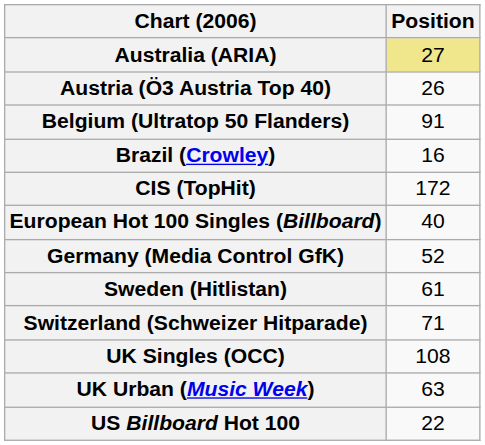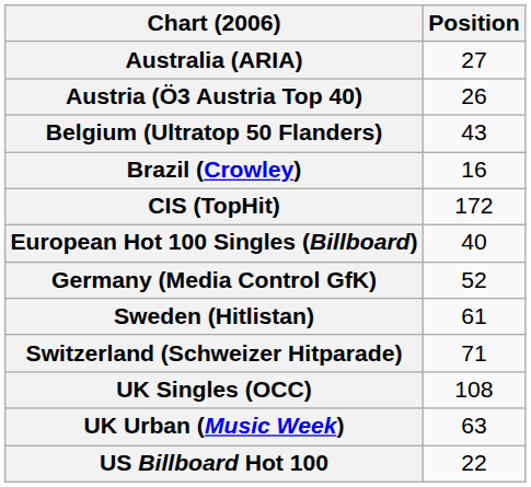Australia (ARIA) | Position: khaki background -> no background
Belgium (Ultratop 50 Flanders) | Position: 91 -> 43
